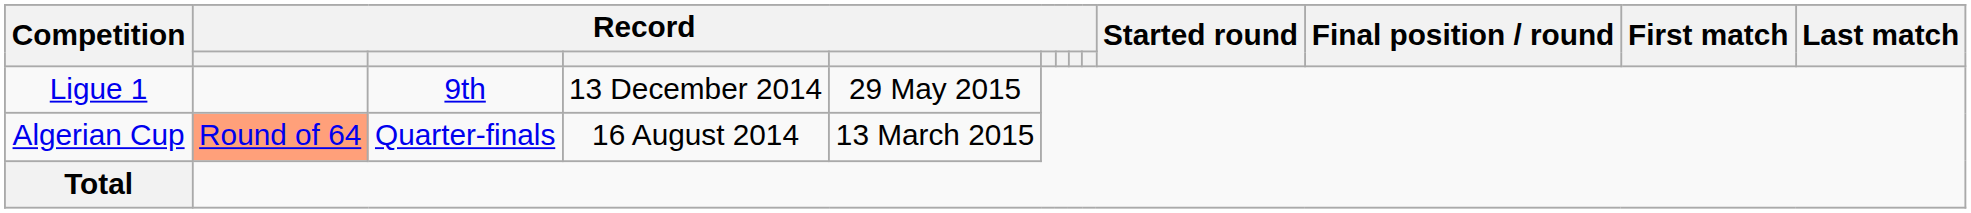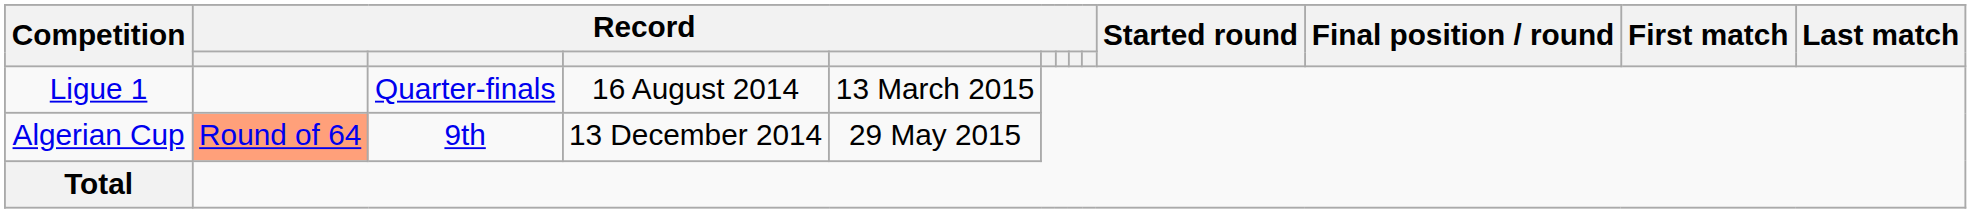Ligue 1 | column 3: 9th -> Quarter-finals
Ligue 1 | column 4: 13 December 2014 -> 16 August 2014
Ligue 1 | column 5: 29 May 2015 -> 13 March 2015
Algerian Cup | column 3: Quarter-finals -> 9th
Algerian Cup | column 4: 16 August 2014 -> 13 December 2014
Algerian Cup | column 5: 13 March 2015 -> 29 May 2015
